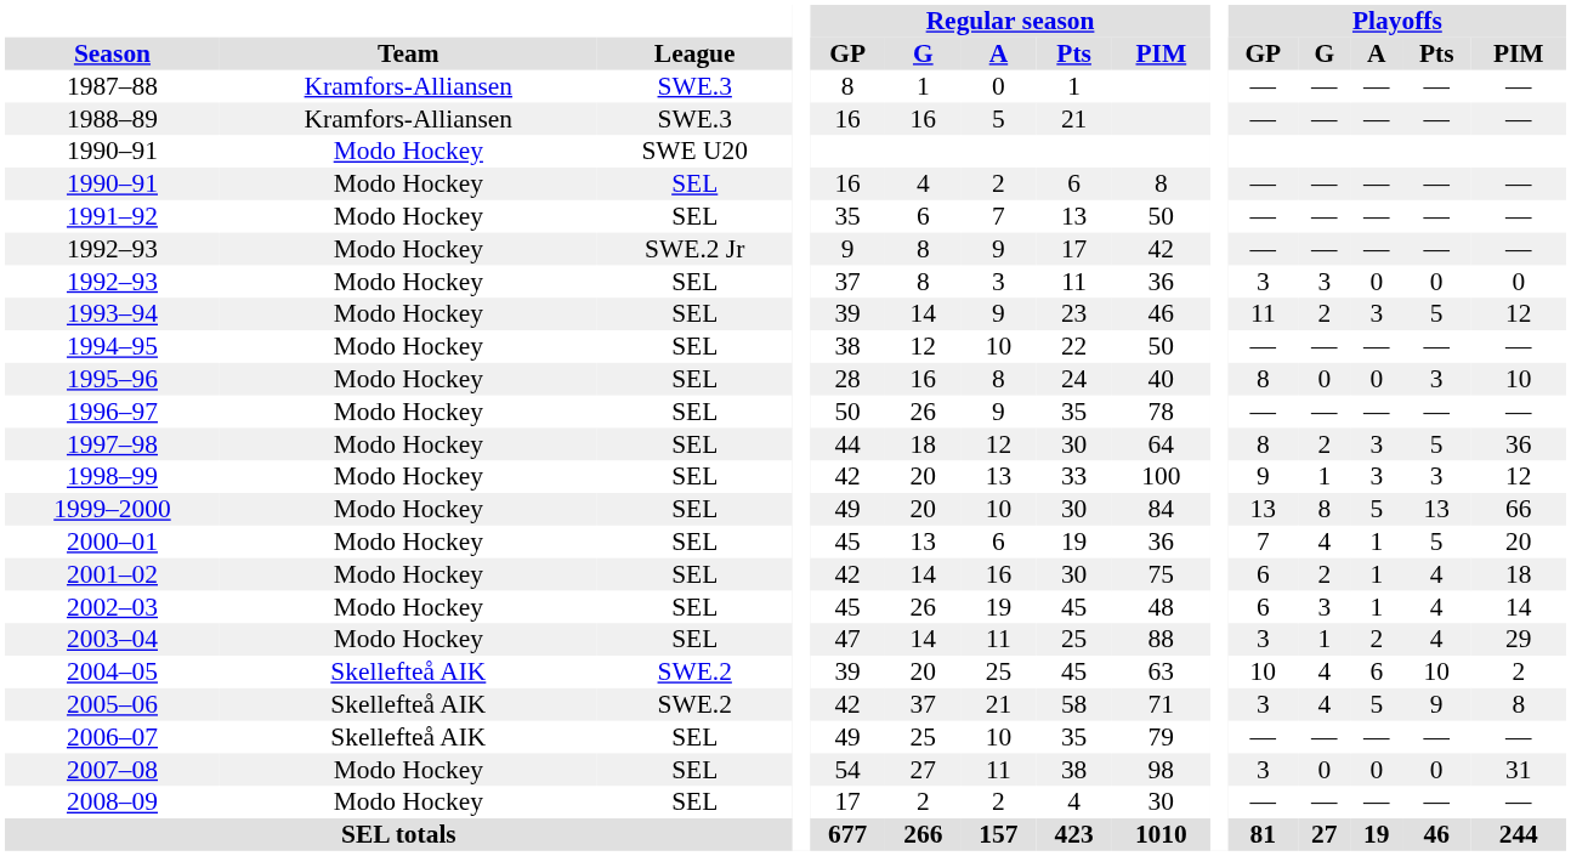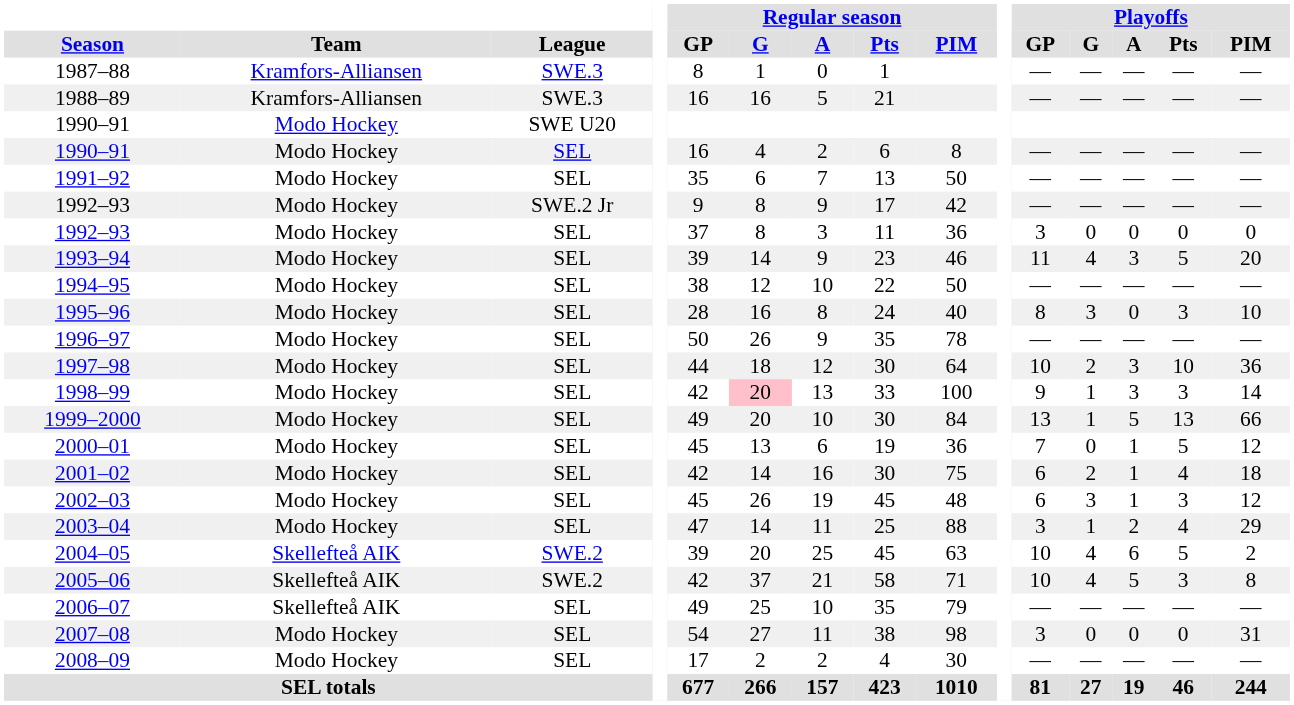1992–93 / SEL | Playoffs / G: 3 -> 0
1993–94 | Playoffs / G: 2 -> 4
1993–94 | Playoffs / PIM: 12 -> 20
1995–96 | Playoffs / G: 0 -> 3
1997–98 | Playoffs / GP: 8 -> 10
1997–98 | Playoffs / Pts: 5 -> 10
1998–99 | Regular season / G: no background -> pink background
1998–99 | Playoffs / PIM: 12 -> 14
1999–2000 | Playoffs / G: 8 -> 1
2000–01 | Playoffs / G: 4 -> 0
2000–01 | Playoffs / PIM: 20 -> 12
2002–03 | Playoffs / Pts: 4 -> 3
2002–03 | Playoffs / PIM: 14 -> 12
2004–05 | Playoffs / Pts: 10 -> 5
2005–06 | Playoffs / GP: 3 -> 10
2005–06 | Playoffs / Pts: 9 -> 3
